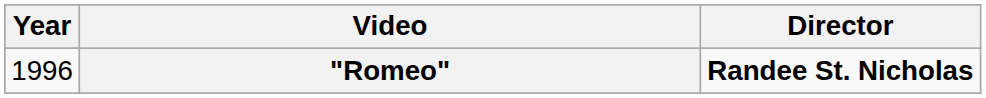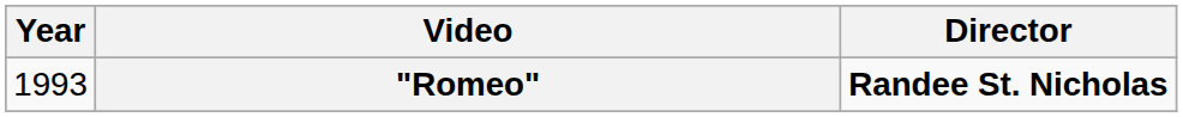"Romeo" | Year: 1996 -> 1993
